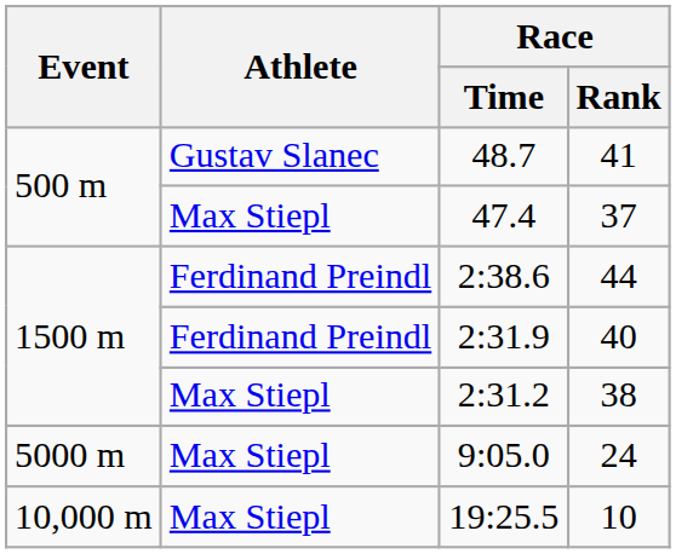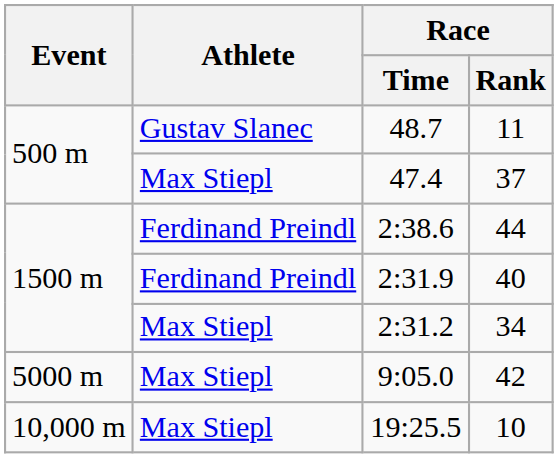48.7 | Race / Rank: 41 -> 11
2:31.2 | Race / Rank: 38 -> 34
9:05.0 | Race / Rank: 24 -> 42
